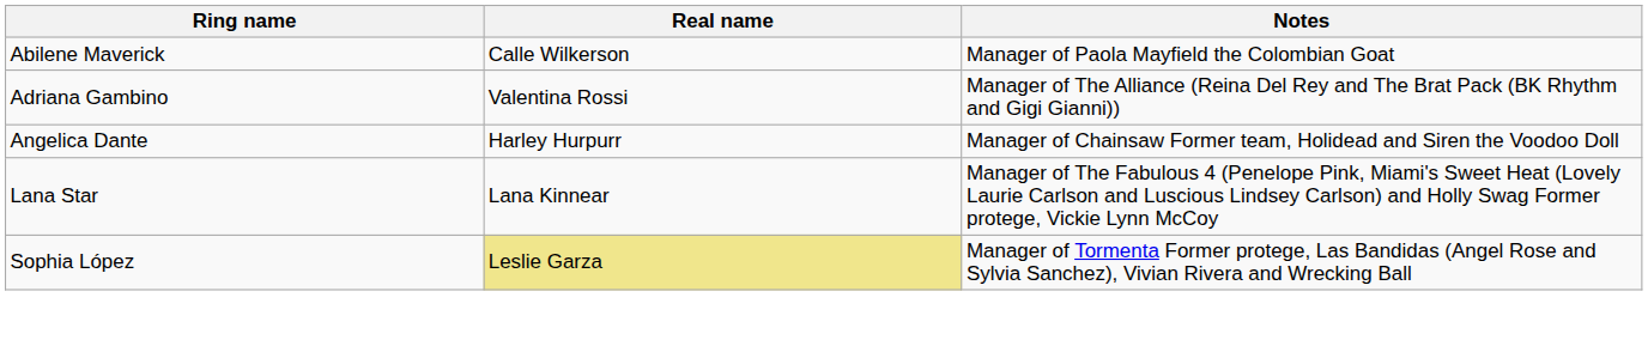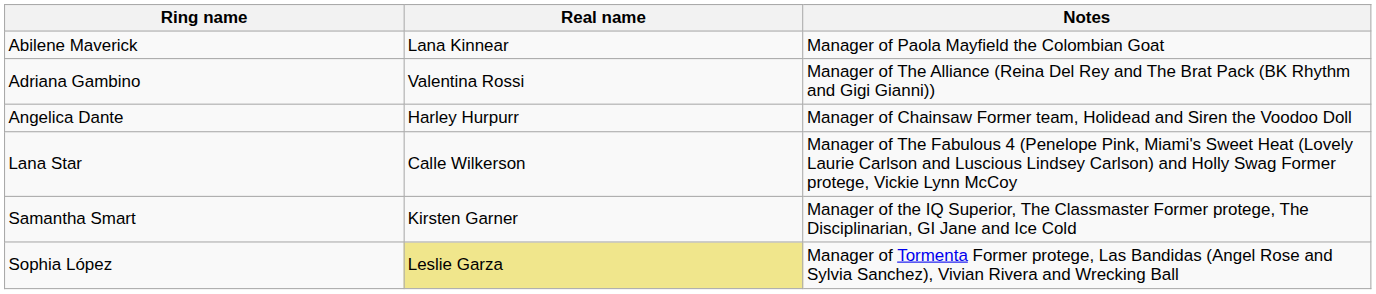Abilene Maverick | Real name: Calle Wilkerson -> Lana Kinnear
Lana Star | Real name: Lana Kinnear -> Calle Wilkerson
+ row: Samantha Smart | Kirsten Garner | Manager of the IQ Superior, The Classmaster Former protege, The Disciplinarian, GI Jane and Ice Cold
